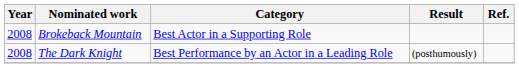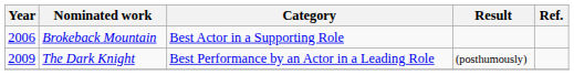Brokeback Mountain | Year: 2008 -> 2006
The Dark Knight | Year: 2008 -> 2009
